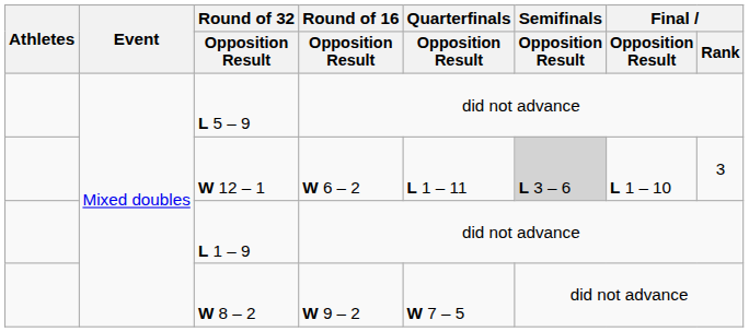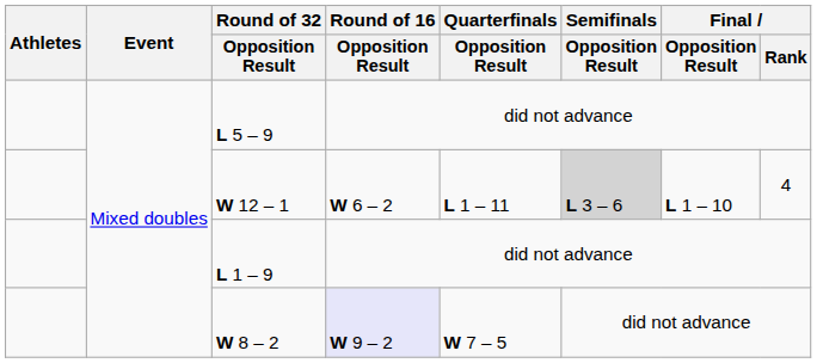W 12 – 1 | Final / Rank: 3 -> 4
W 8 – 2 | Round of 16 / Opposition Result: no background -> lavender background
